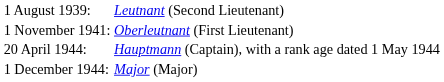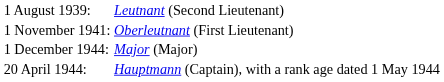rows swapped: 20 April 1944: <-> 1 December 1944:
